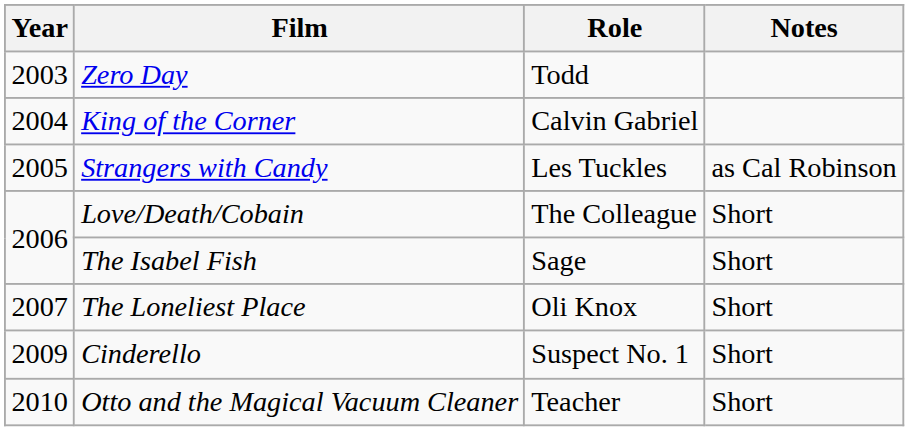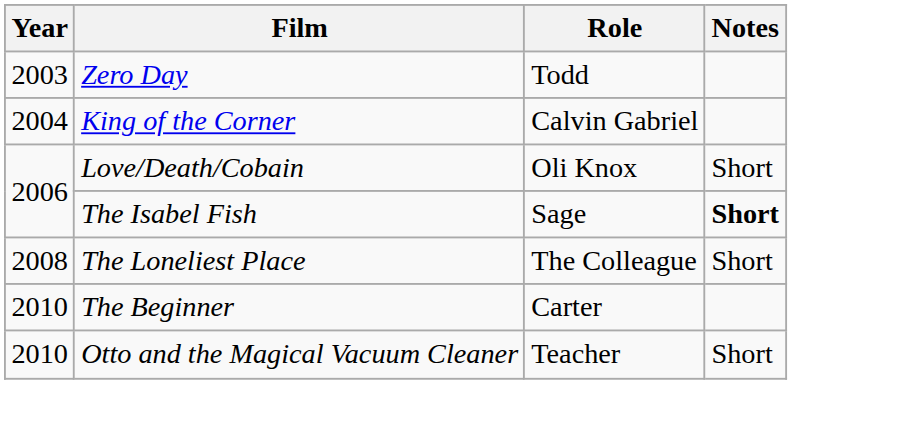- row: 2005 | Strangers with Candy | Les Tuckles | as Cal Robinson
Love/Death/Cobain | Role: The Colleague -> Oli Knox
The Isabel Fish | Notes: normal -> bold
The Loneliest Place | Year: 2007 -> 2008
The Loneliest Place | Role: Oli Knox -> The Colleague
- row: 2009 | Cinderello | Suspect No. 1 | Short
+ row: 2010 | The Beginner | Carter
